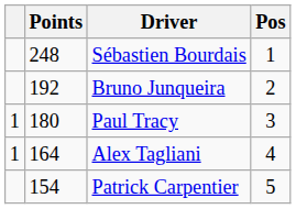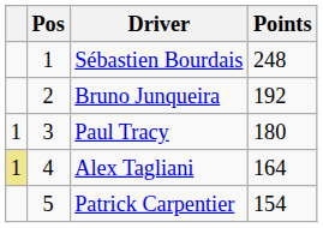columns swapped: Pos <-> Points
Alex Tagliani | column 1: no background -> khaki background
